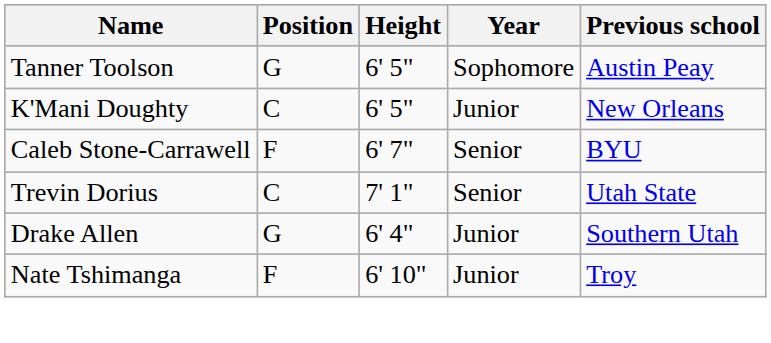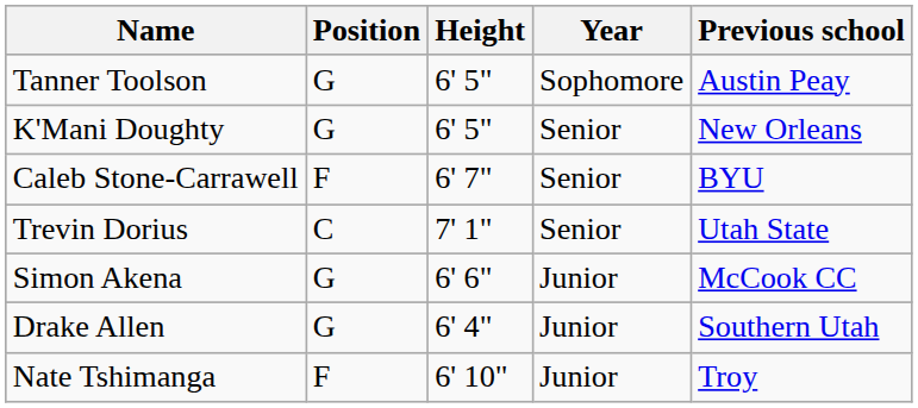K'Mani Doughty | Position: C -> G
K'Mani Doughty | Year: Junior -> Senior
+ row: Simon Akena | G | 6' 6" | Junior | McCook CC
